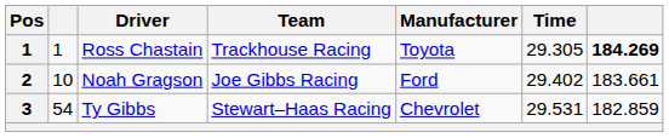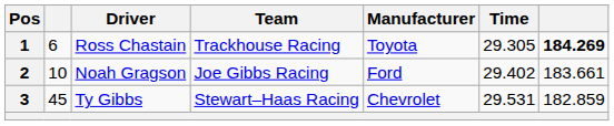Ross Chastain | column 2: 1 -> 6
Ty Gibbs | column 2: 54 -> 45
